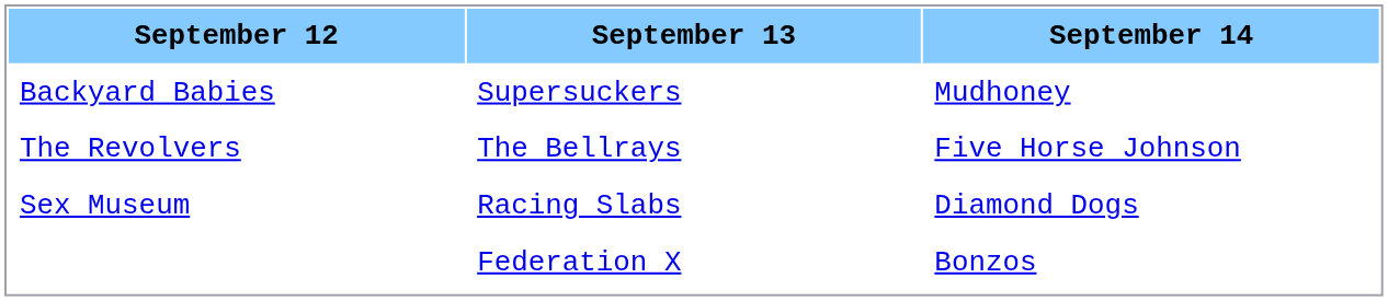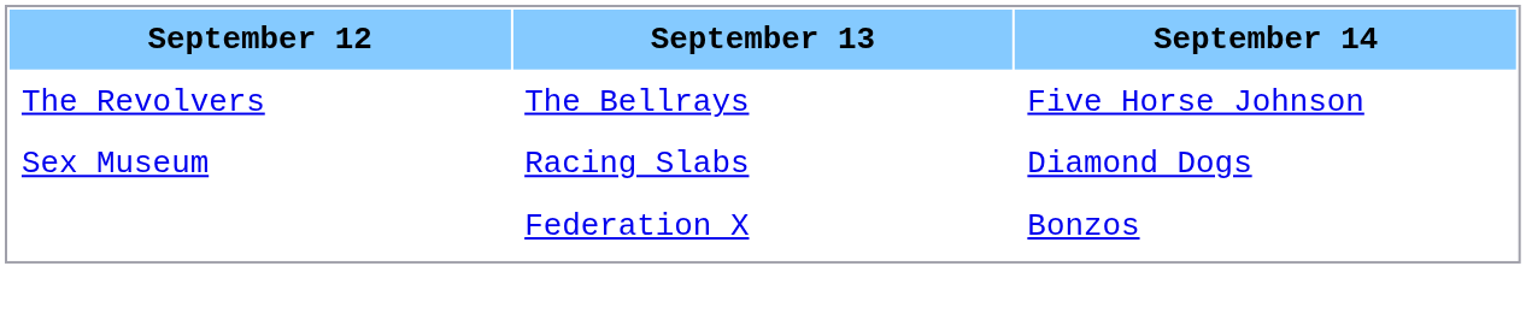- row: Backyard Babies | Supersuckers | Mudhoney
